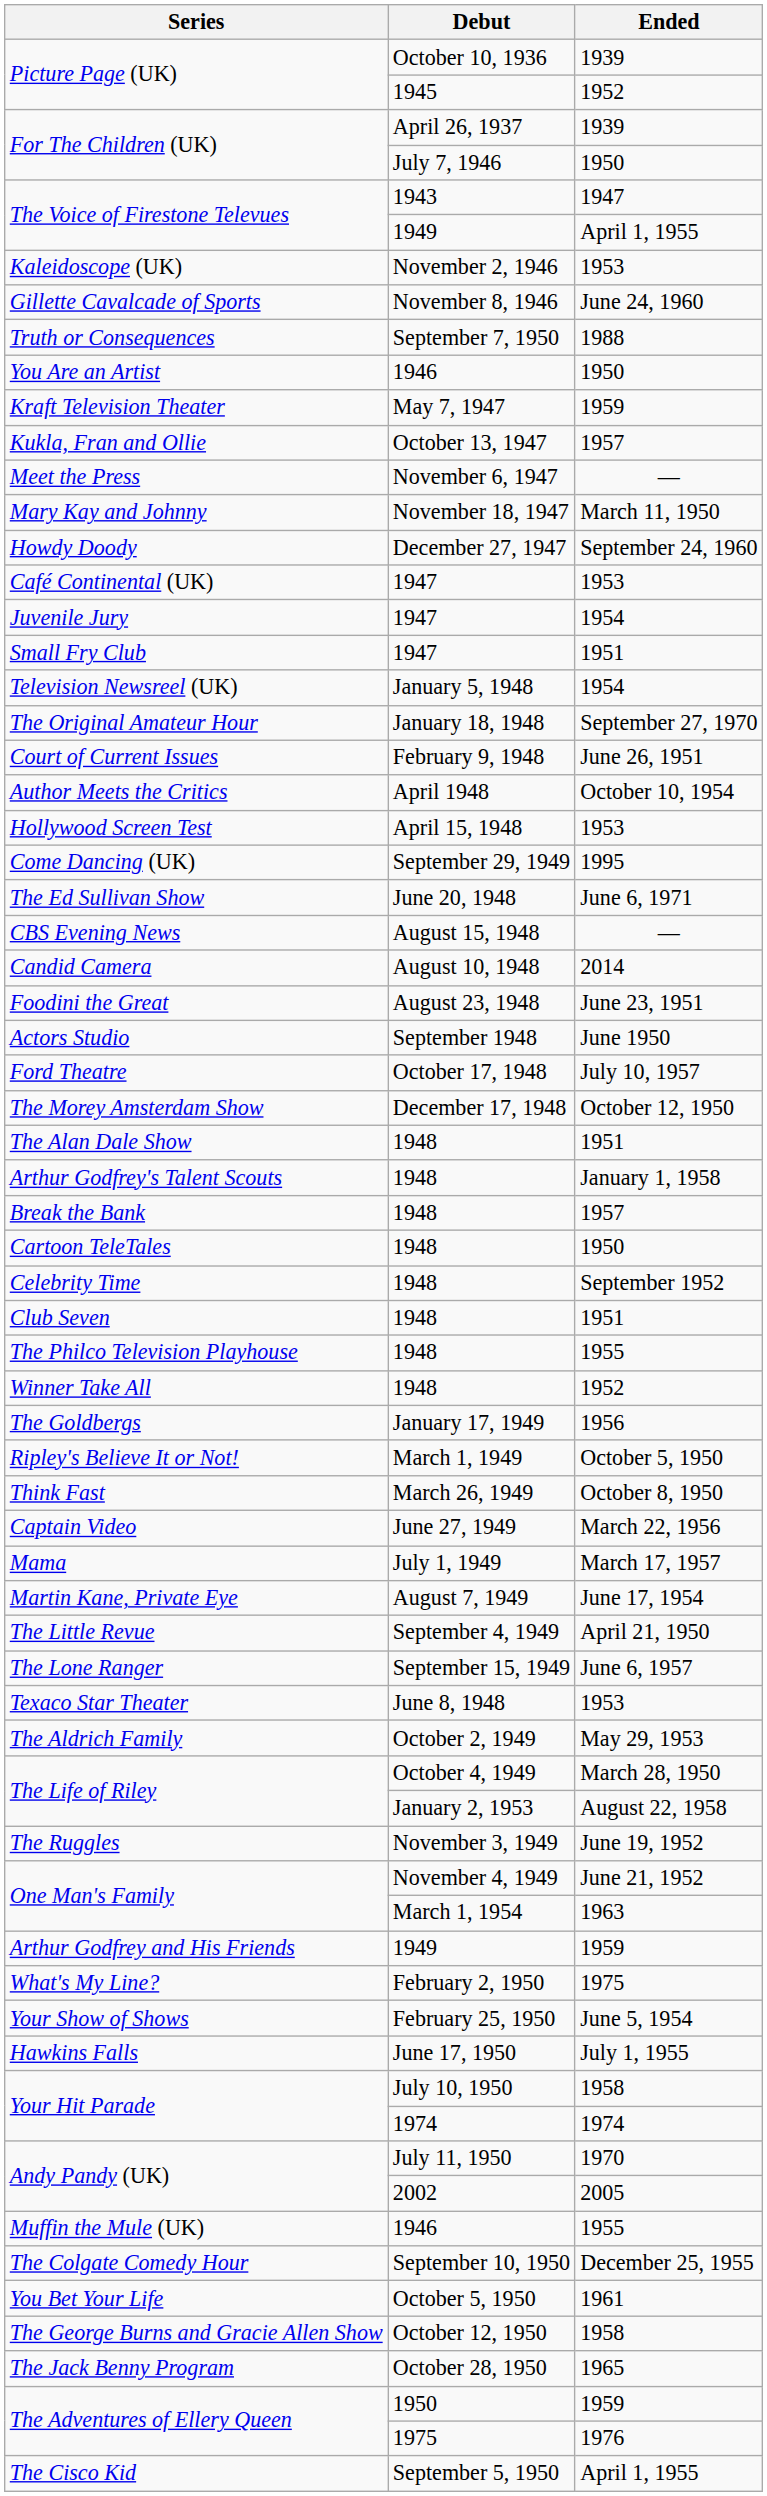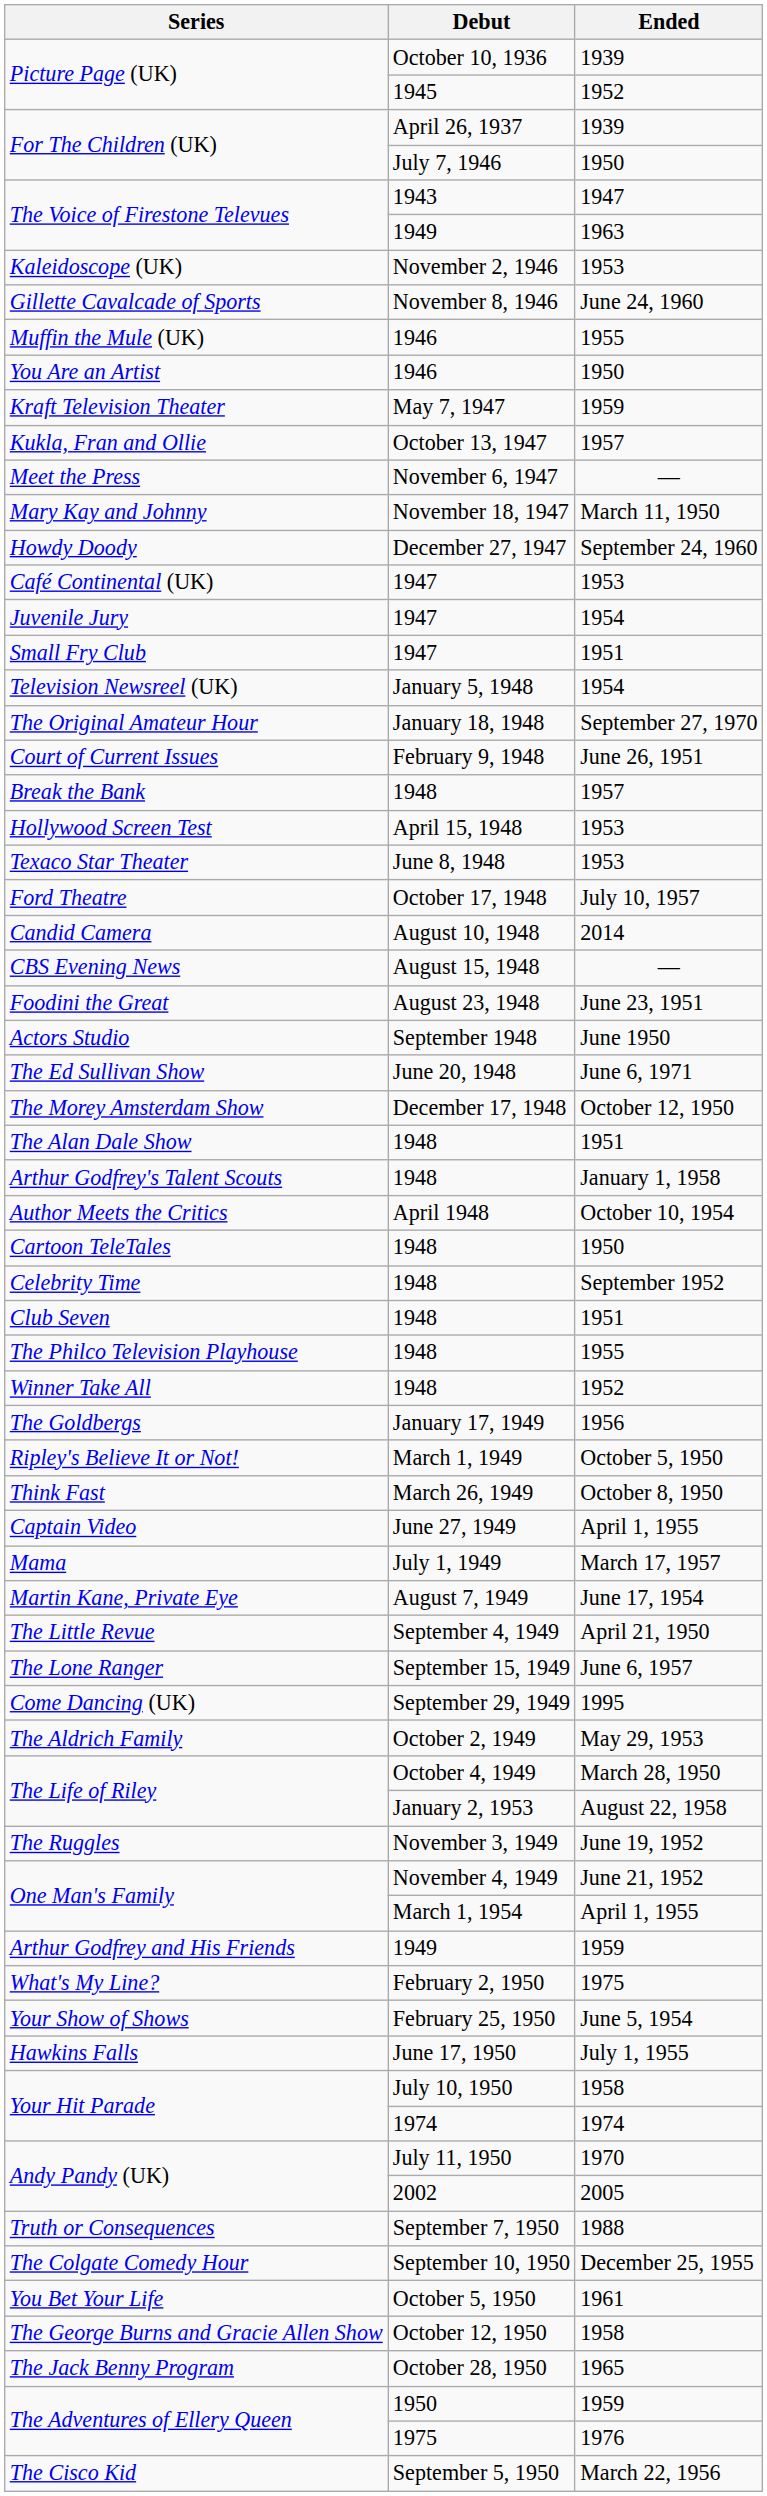The Voice of Firestone Televues / 1949 | Ended: April 1, 1955 -> 1963
rows swapped: Muffin the Mule (UK) <-> Truth or Consequences
rows swapped: Author Meets the Critics <-> Break the Bank
rows swapped: Texaco Star Theater <-> Come Dancing (UK)
rows swapped: The Ed Sullivan Show <-> Ford Theatre
rows swapped: Candid Camera <-> CBS Evening News
Captain Video | Ended: March 22, 1956 -> April 1, 1955
One Man's Family / March 1, 1954 | Ended: 1963 -> April 1, 1955
The Cisco Kid | Ended: April 1, 1955 -> March 22, 1956
